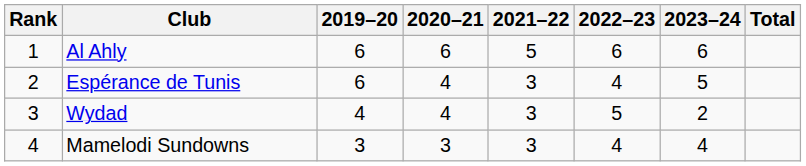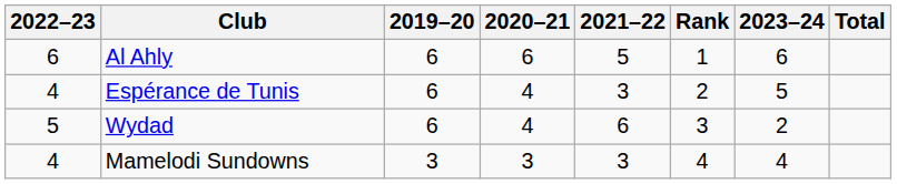columns swapped: Rank <-> 2022–23
Wydad | 2019–20: 4 -> 6
Wydad | 2021–22: 3 -> 6
